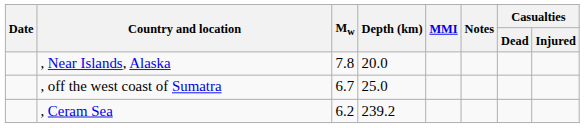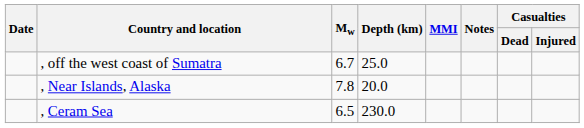rows swapped: , off the west coast of Sumatra <-> , Near Islands, Alaska
, Ceram Sea | Mw: 6.2 -> 6.5
, Ceram Sea | Depth (km): 239.2 -> 230.0
